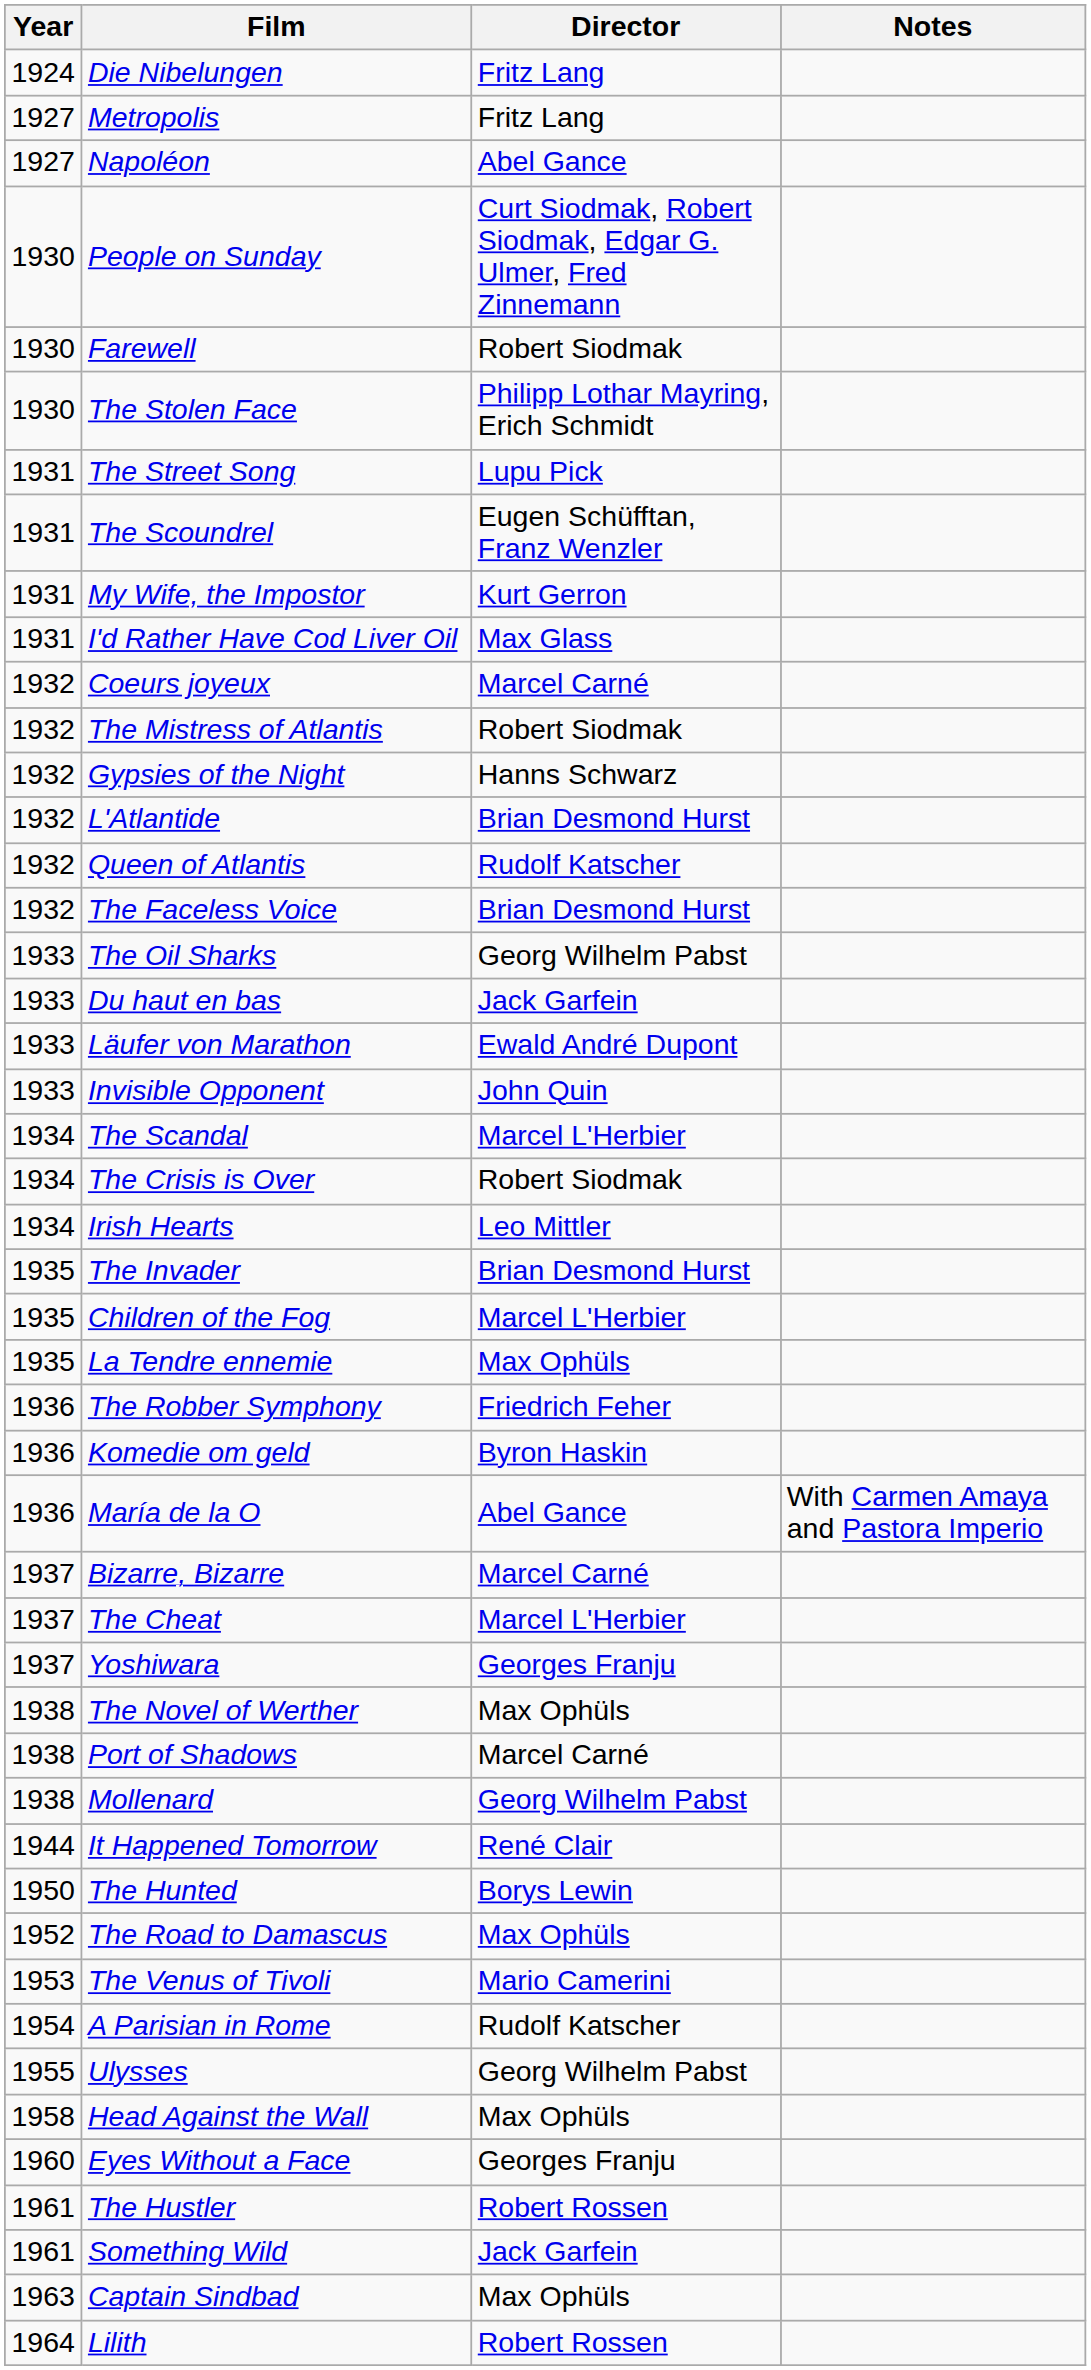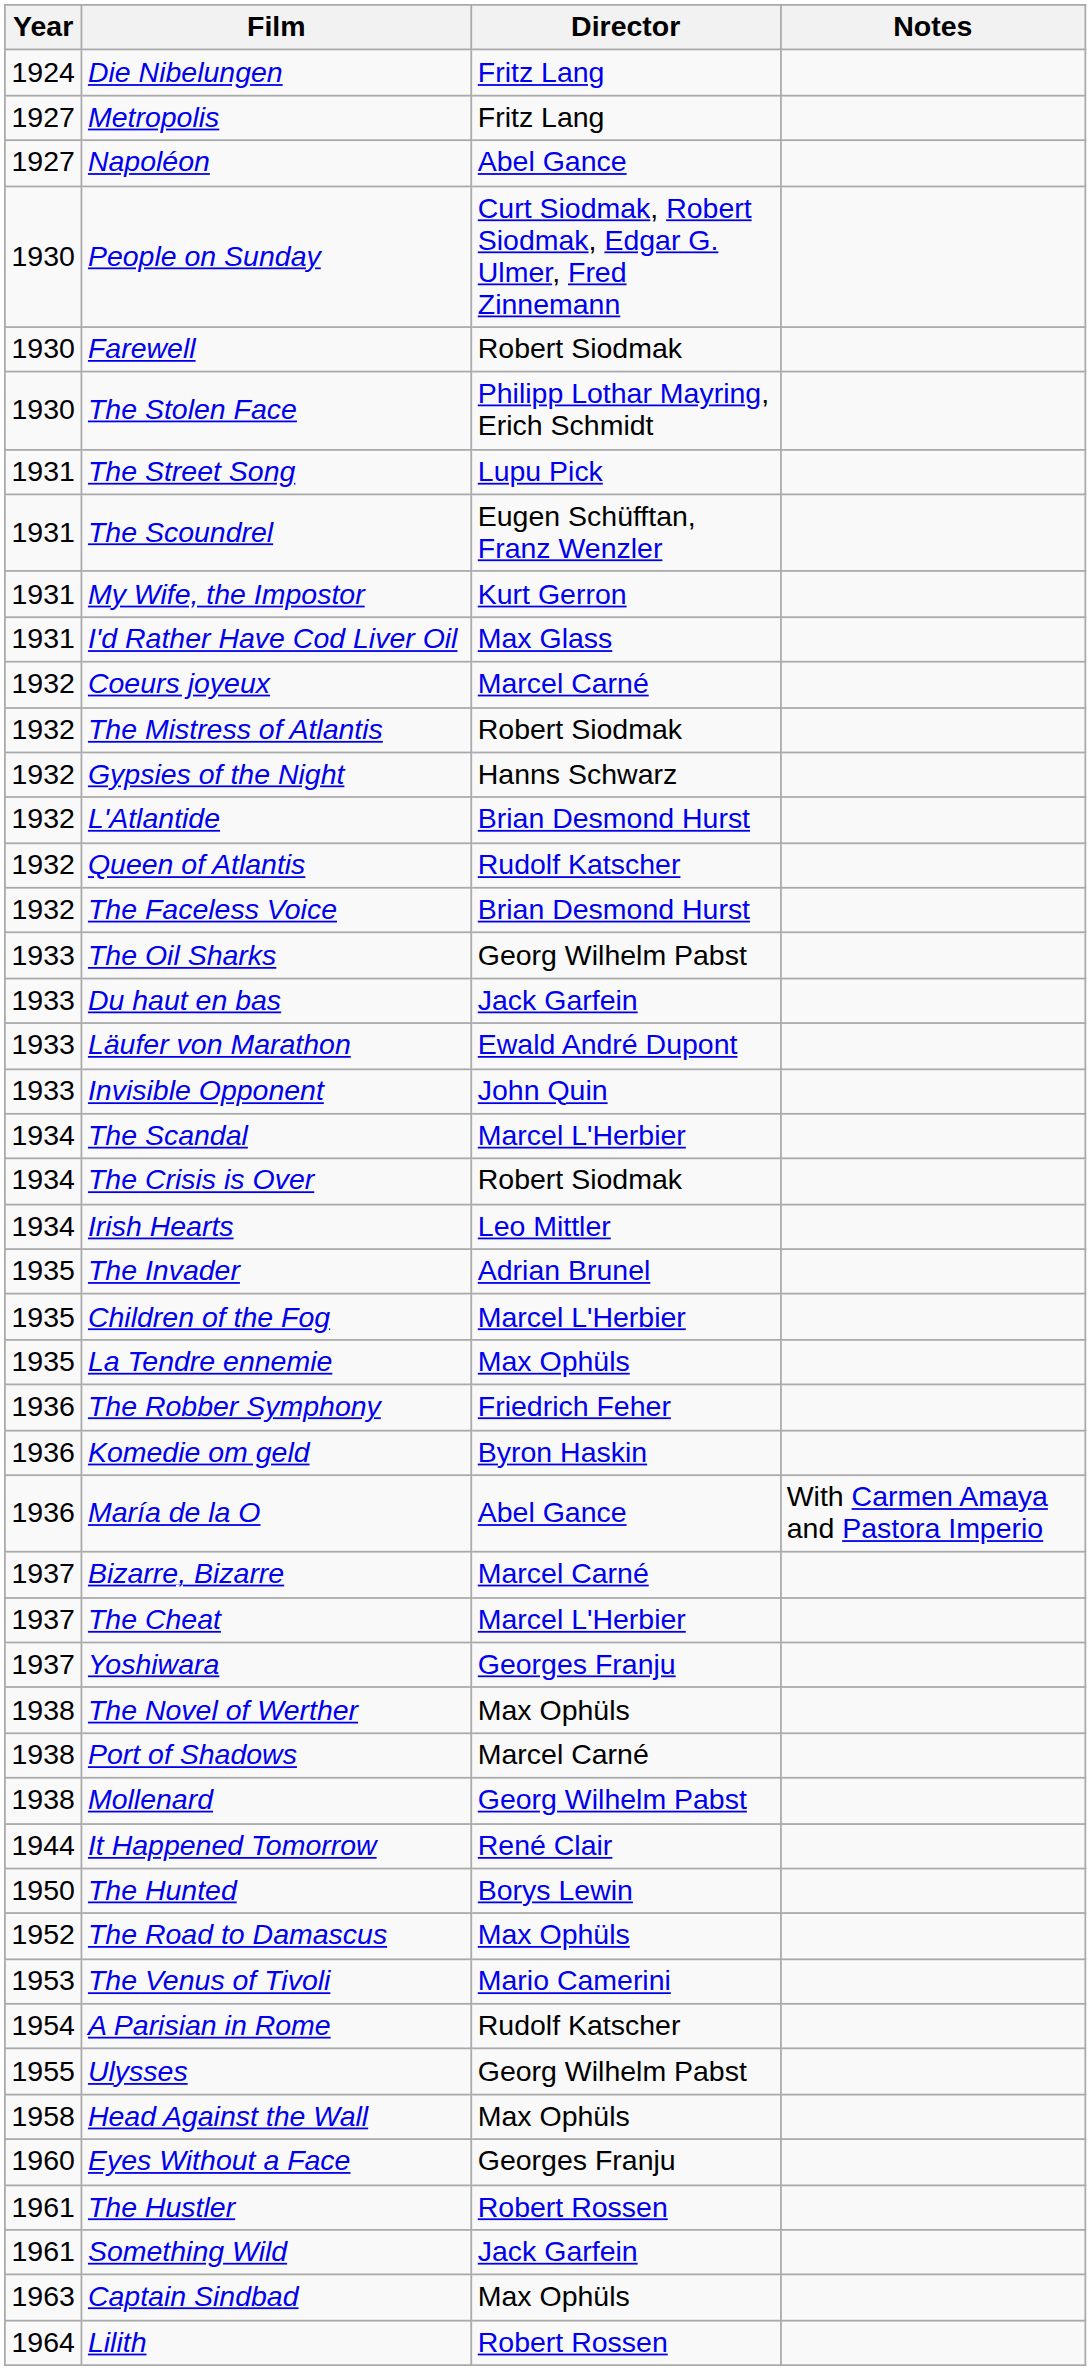The Invader | Director: Brian Desmond Hurst -> Adrian Brunel
